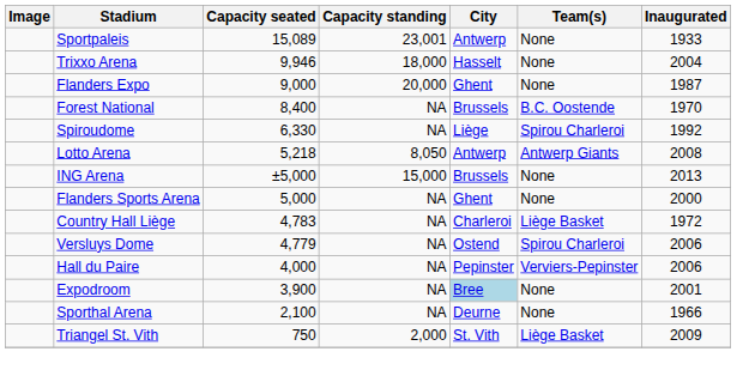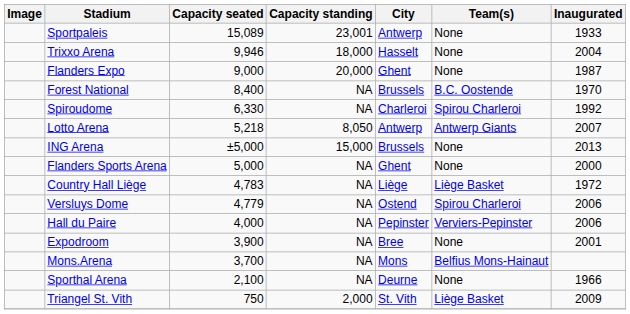Spiroudome | City: Liège -> Charleroi
Lotto Arena | Inaugurated: 2008 -> 2007
Country Hall Liège | City: Charleroi -> Liège
Expodroom | City: lightblue background -> no background
+ row: Mons.Arena | 3,700 | NA | Mons | Belfius Mons-Hainaut
